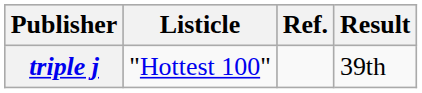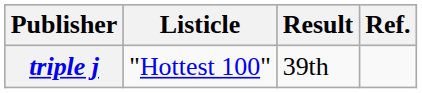columns swapped: Result <-> Ref.
